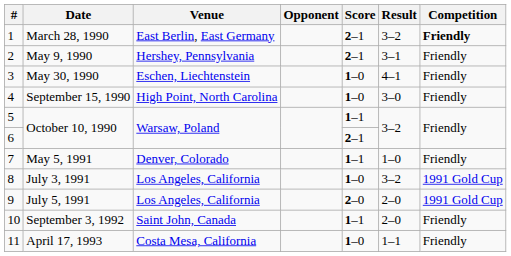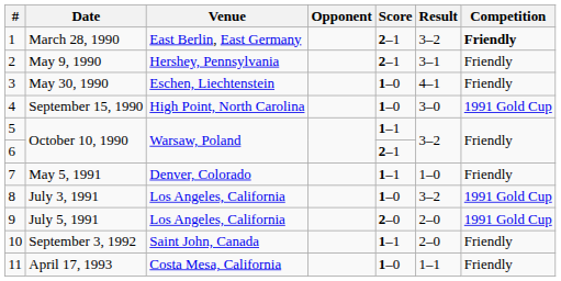September 15, 1990 | Competition: Friendly -> 1991 Gold Cup
